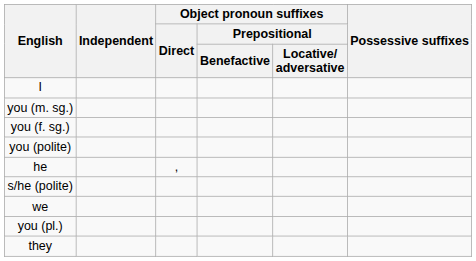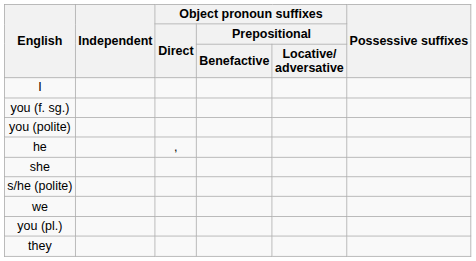- row: you (m. sg.)
+ row: she
